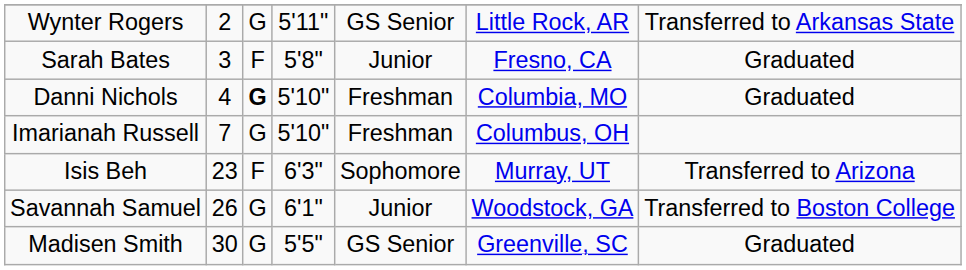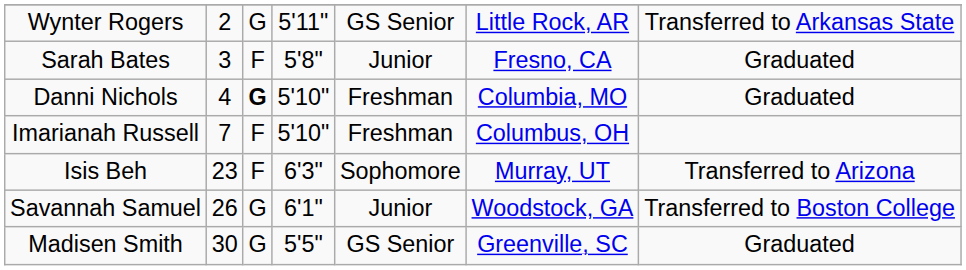Imarianah Russell | column 3: G -> F
